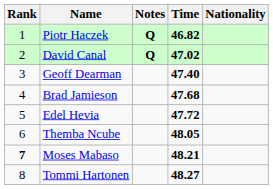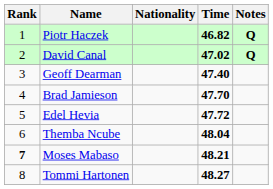columns swapped: Nationality <-> Notes
Brad Jamieson | Time: 47.68 -> 47.70
Themba Ncube | Time: 48.05 -> 48.04
